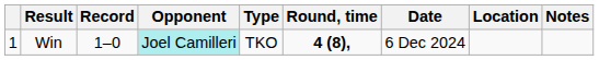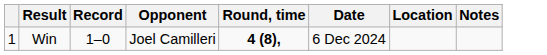- column: Type | TKO
Win | Opponent: paleturquoise background -> no background
